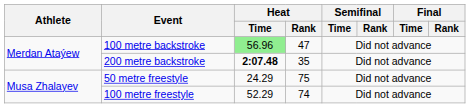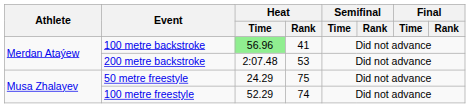100 metre backstroke | Heat / Rank: 47 -> 41
200 metre backstroke | Heat / Time: bold -> normal
200 metre backstroke | Heat / Rank: 35 -> 53
